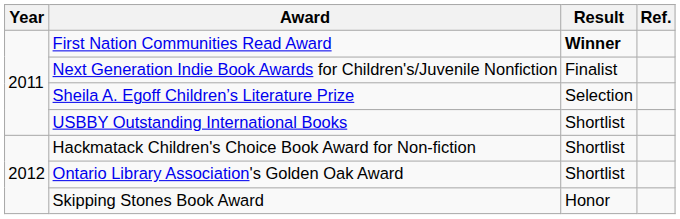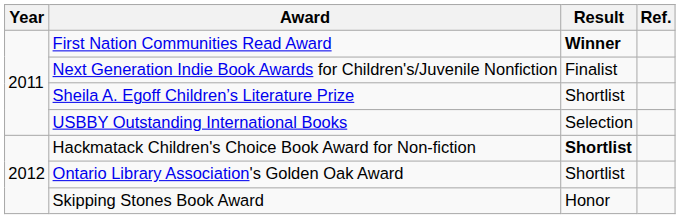Sheila A. Egoff Children’s Literature Prize | Result: Selection -> Shortlist
USBBY Outstanding International Books | Result: Shortlist -> Selection
Hackmatack Children's Choice Book Award for Non-fiction | Result: normal -> bold
